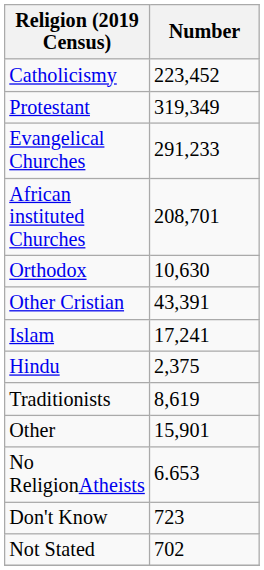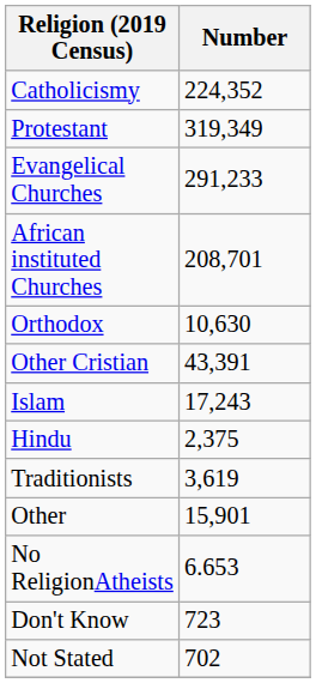Catholicismy | Number: 223,452 -> 224,352
Islam | Number: 17,241 -> 17,243
Traditionists | Number: 8,619 -> 3,619
